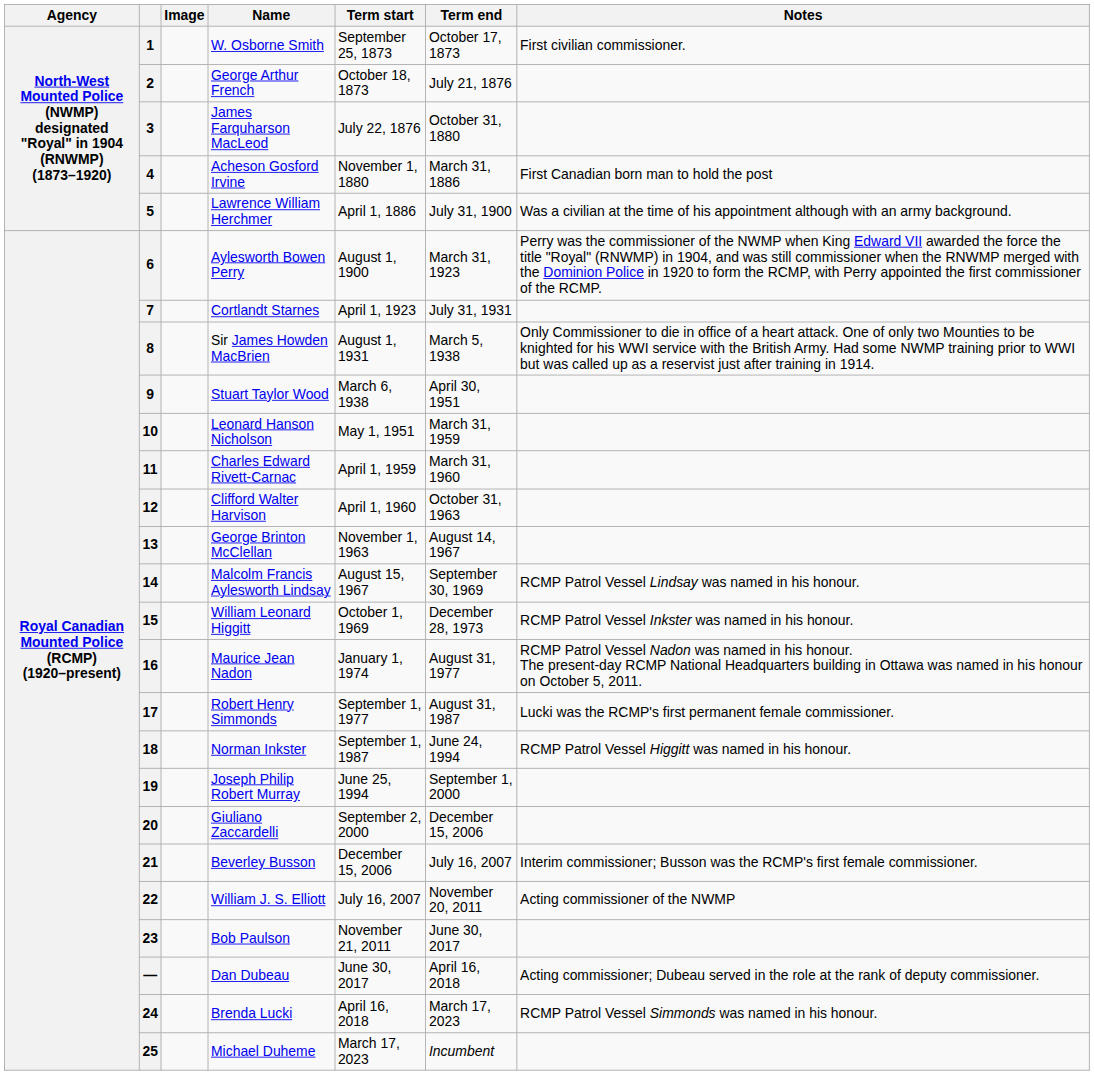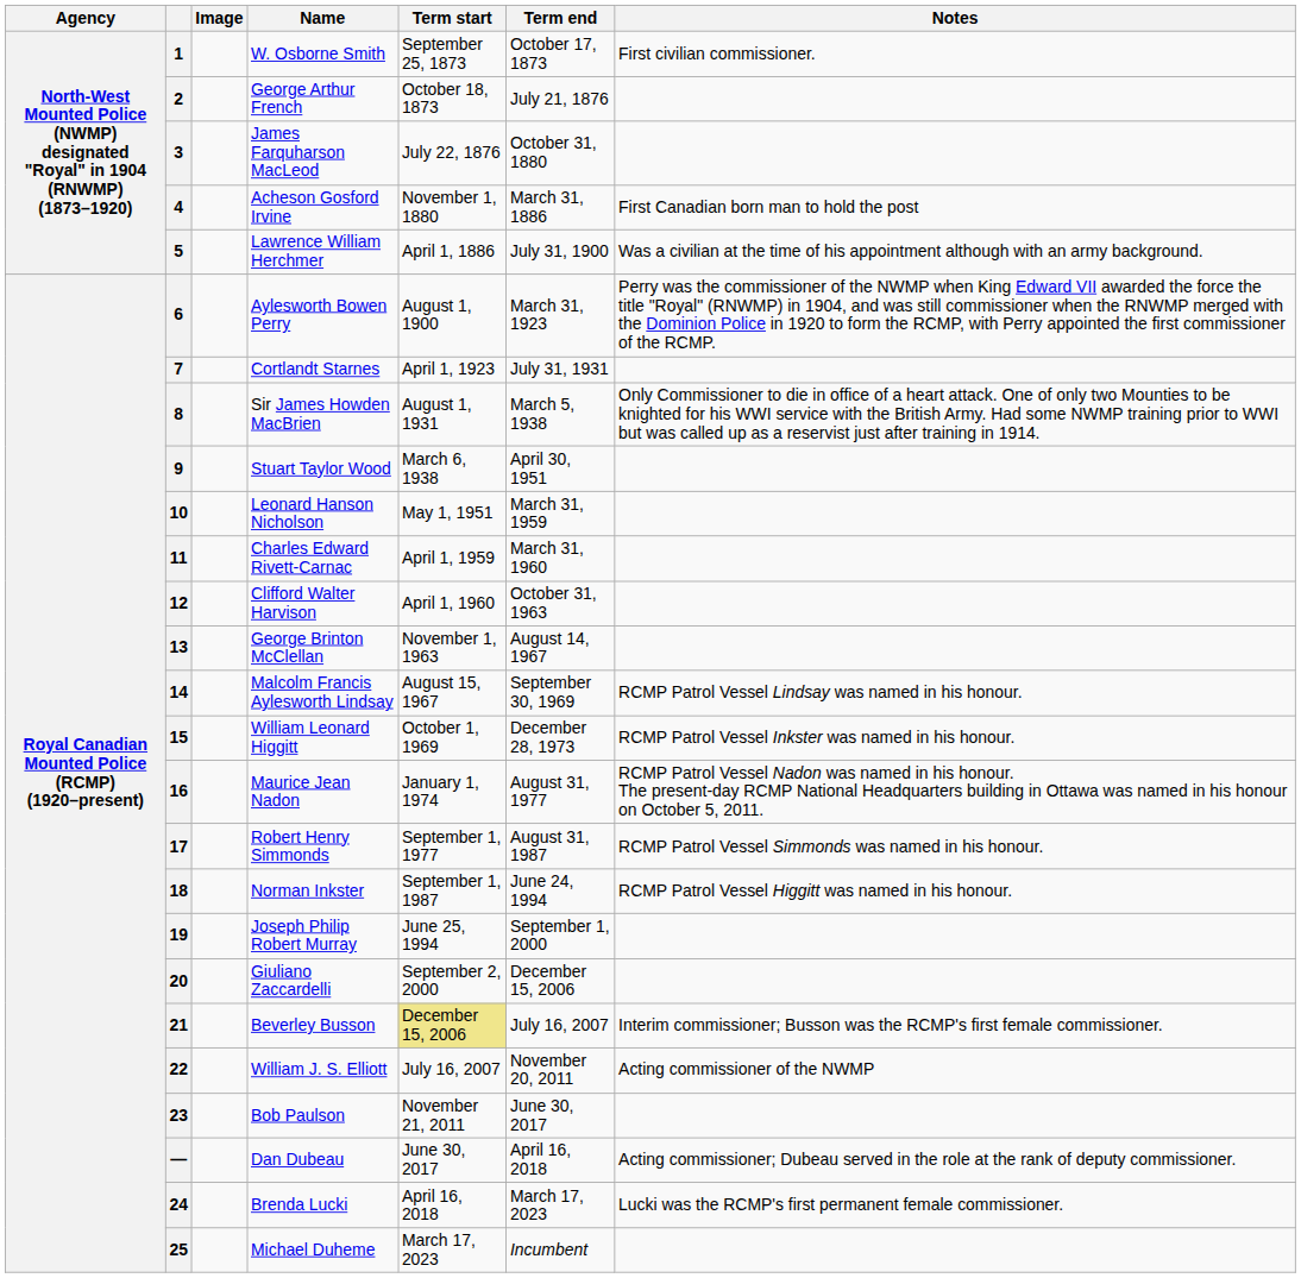17 | Notes: Lucki was the RCMP's first permanent female commissioner. -> RCMP Patrol Vessel Simmonds was named in his honour.
21 | Term start: no background -> khaki background
24 | Notes: RCMP Patrol Vessel Simmonds was named in his honour. -> Lucki was the RCMP's first permanent female commissioner.
